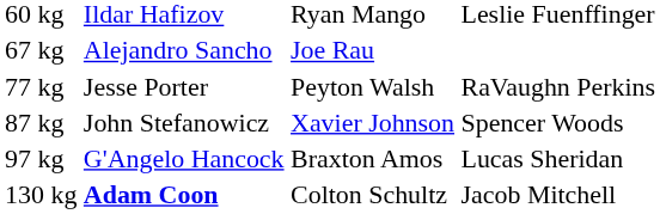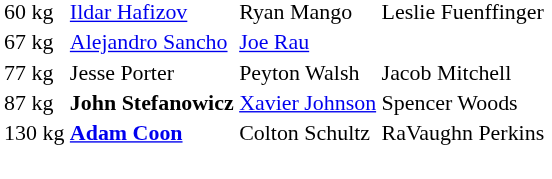77 kg | column 4: RaVaughn Perkins -> Jacob Mitchell
87 kg | column 2: normal -> bold
- row: 97 kg | G'Angelo Hancock | Braxton Amos | Lucas Sheridan
130 kg | column 4: Jacob Mitchell -> RaVaughn Perkins
